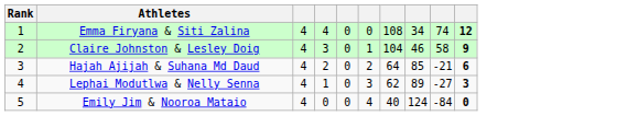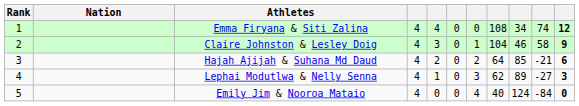+ column: Nation
